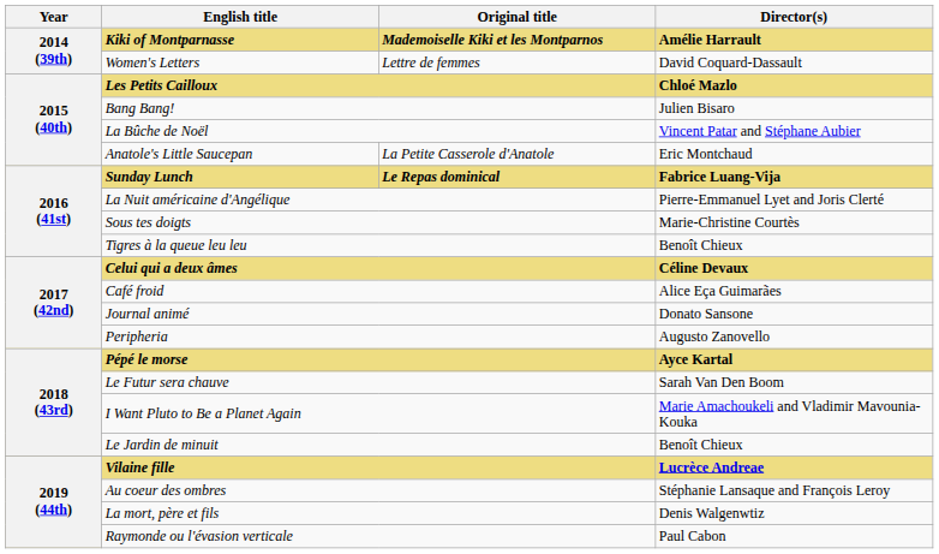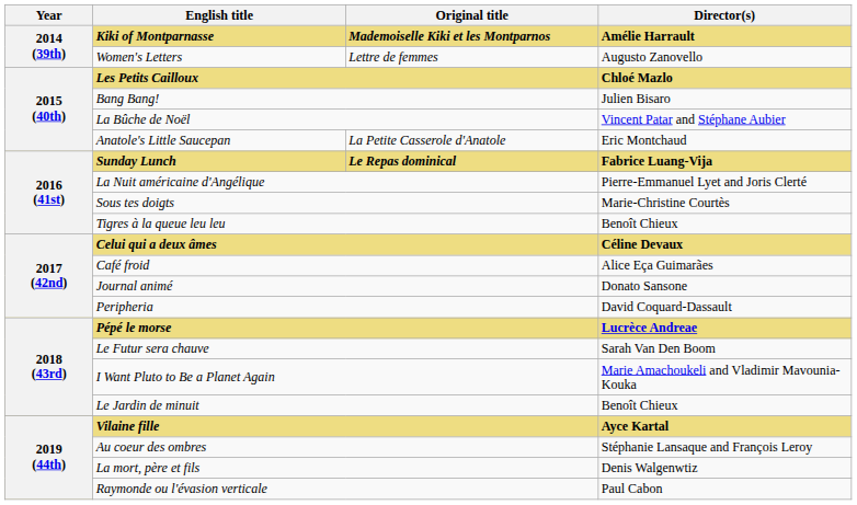Women's Letters | Director(s): David Coquard-Dassault -> Augusto Zanovello
Peripheria | Director(s): Augusto Zanovello -> David Coquard-Dassault
Pépé le morse | Director(s): Ayce Kartal -> Lucrèce Andreae
Vilaine fille | Director(s): Lucrèce Andreae -> Ayce Kartal
